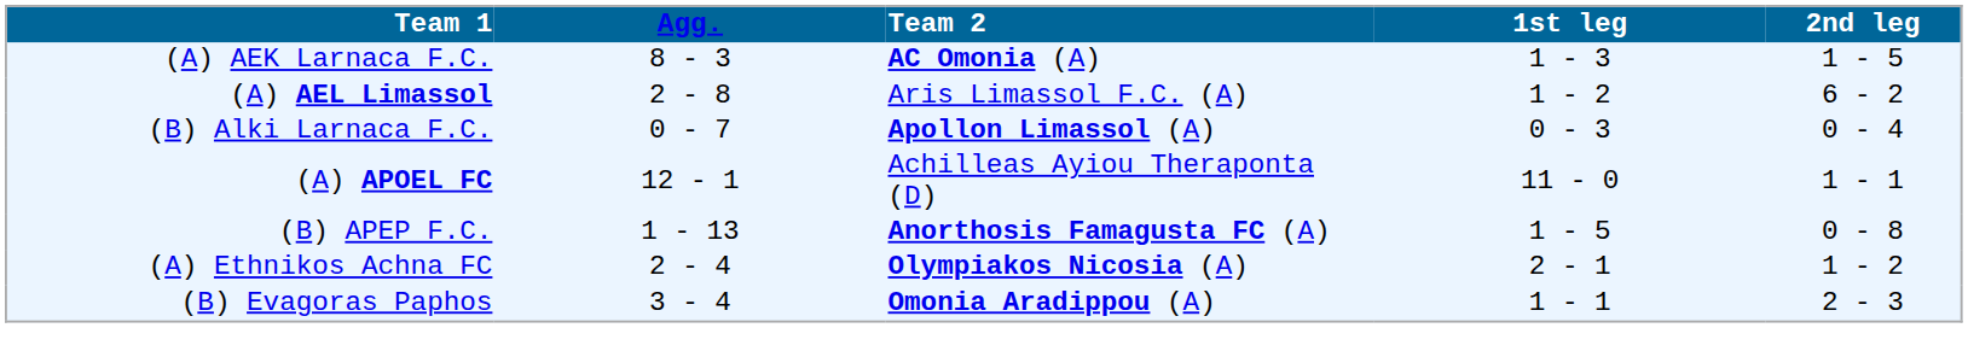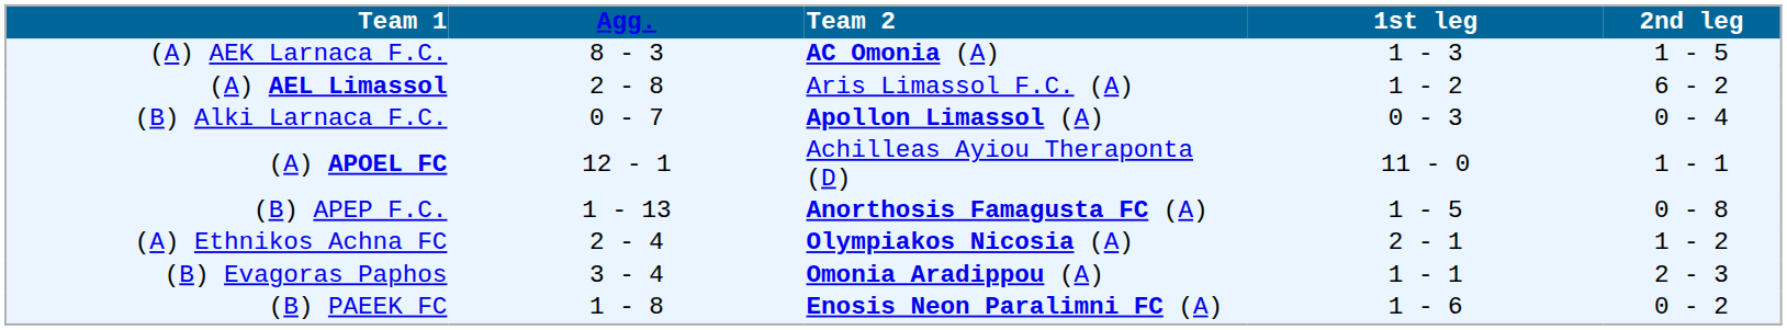+ row: (B) PAEEK FC | 1 - 8 | Enosis Neon Paralimni FC (A) | 1 - 6 | 0 - 2
